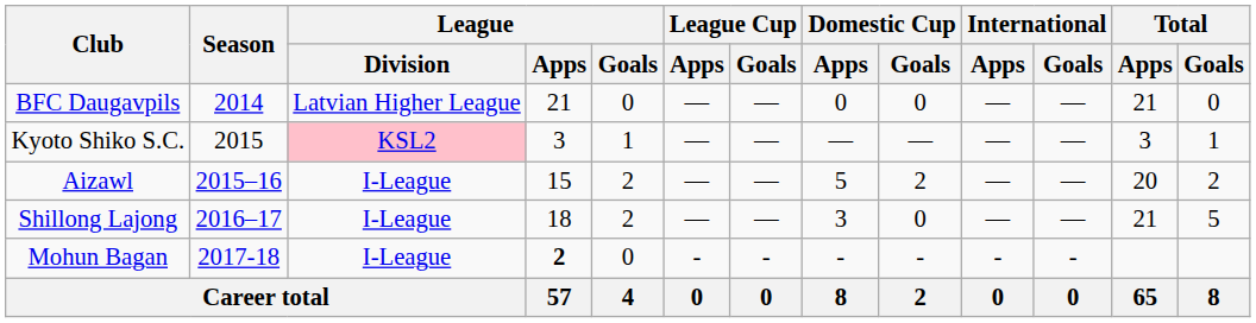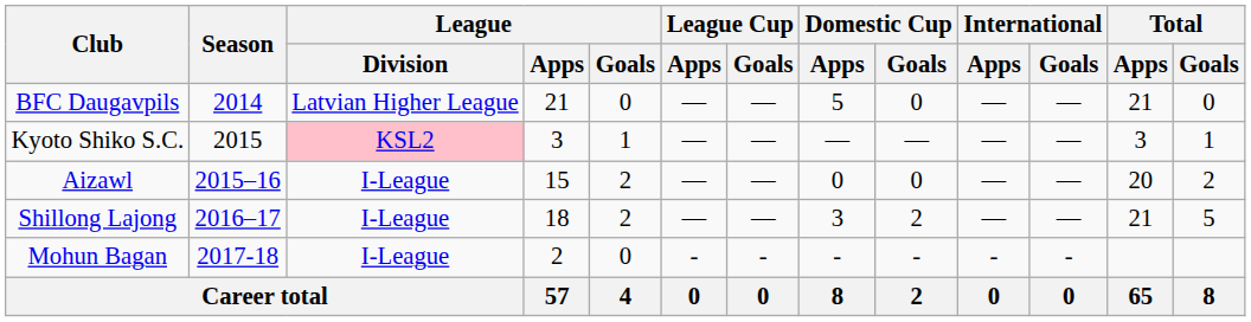BFC Daugavpils | Domestic Cup / Apps: 0 -> 5
Aizawl | Domestic Cup / Apps: 5 -> 0
Aizawl | Domestic Cup / Goals: 2 -> 0
Shillong Lajong | Domestic Cup / Goals: 0 -> 2
Mohun Bagan | League / Apps: bold -> normal
